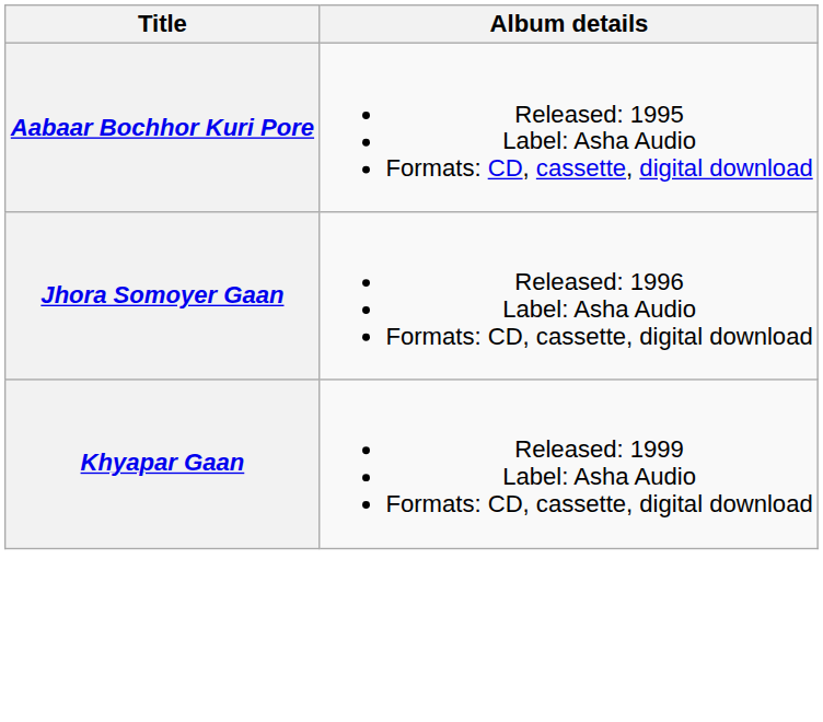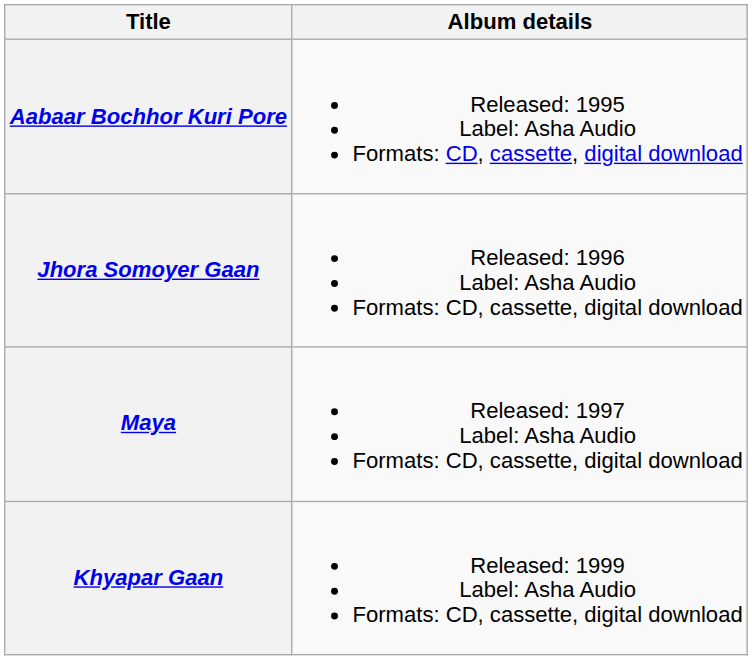+ row: Maya | Released: 1997 Label: Asha Audio Formats: CD, cassette, digital download
